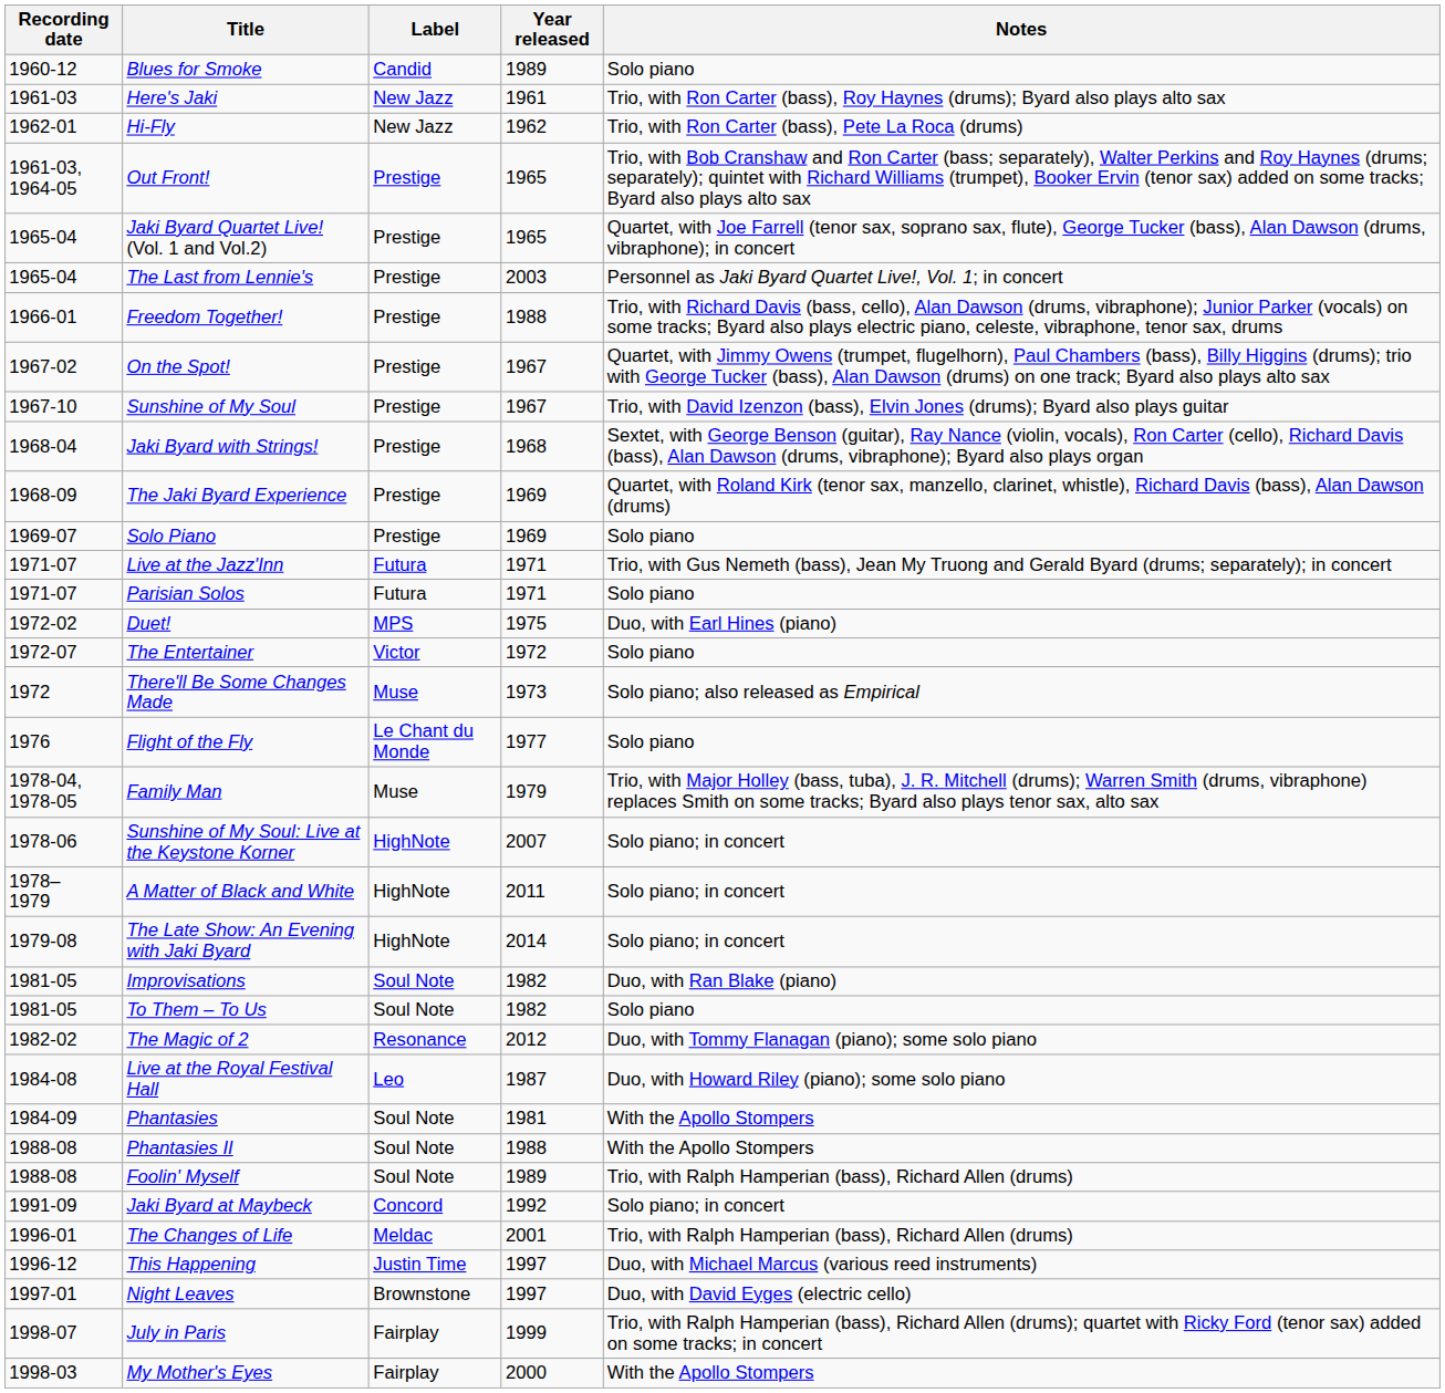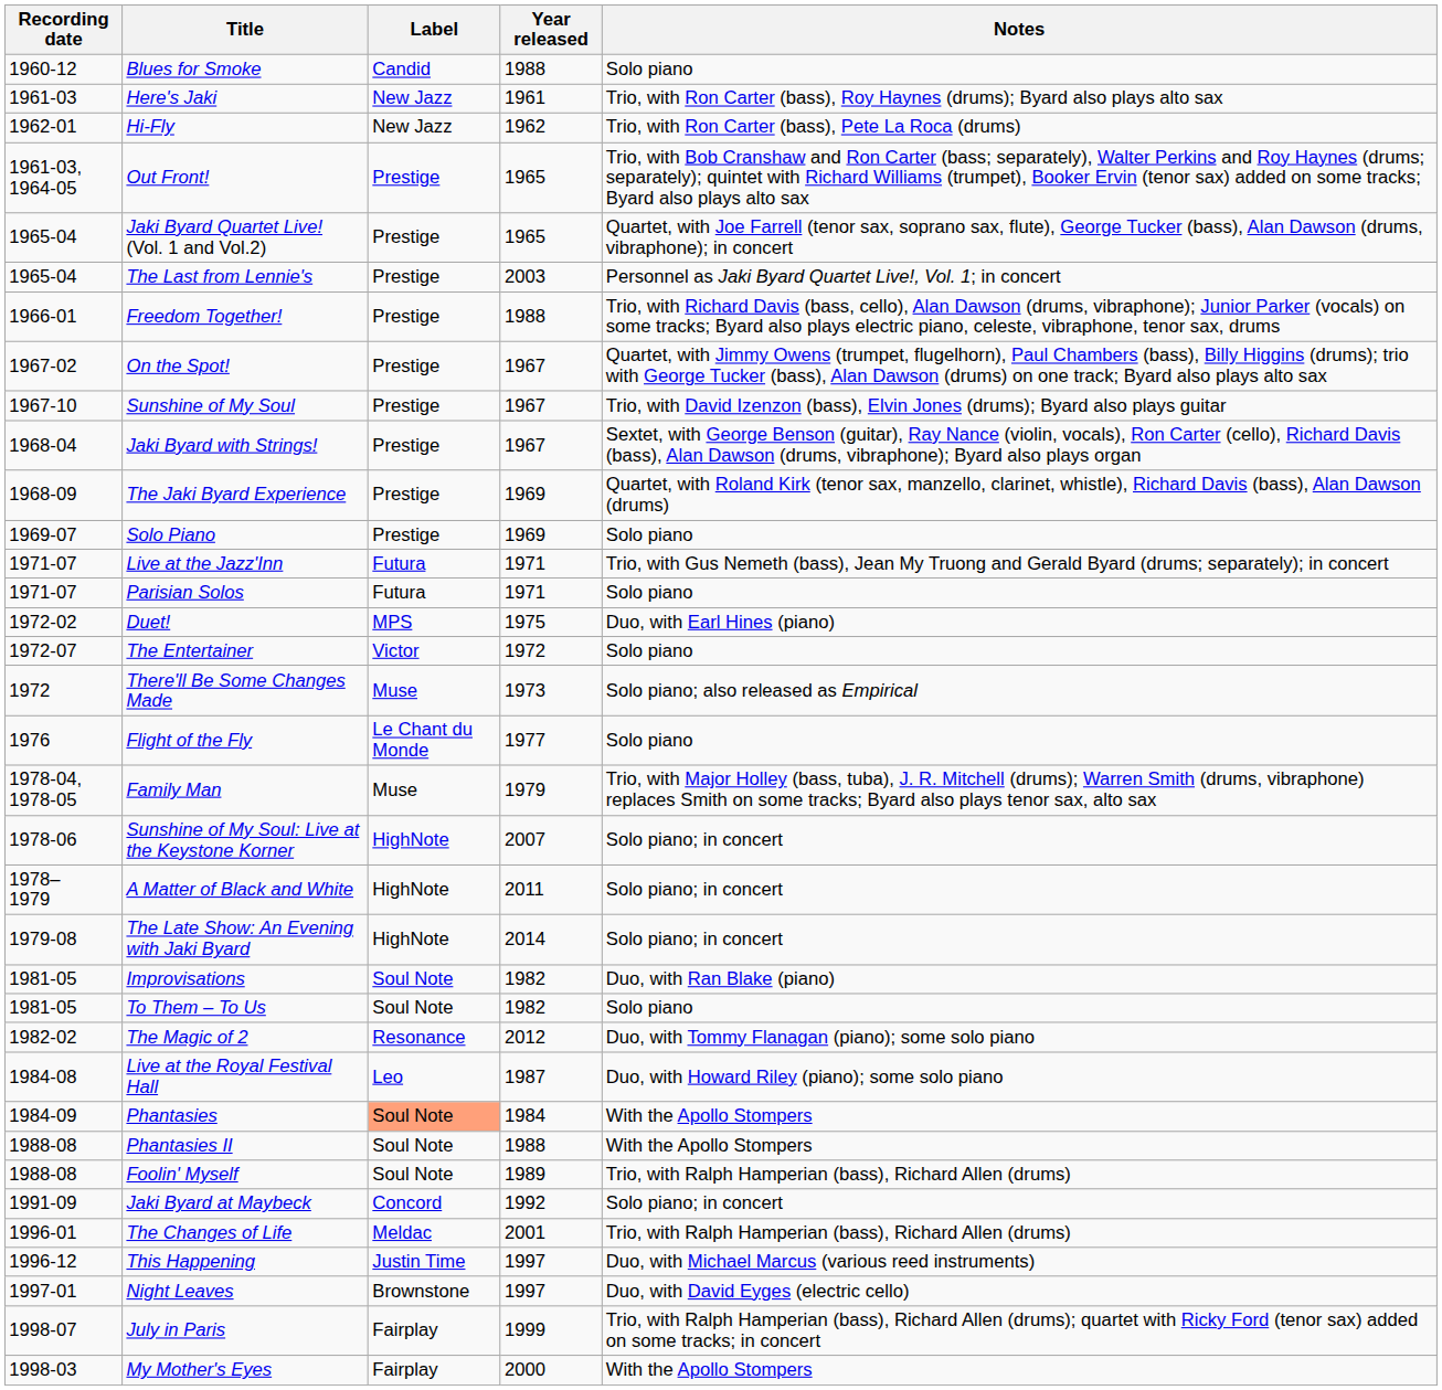Blues for Smoke | Year released: 1989 -> 1988
Jaki Byard with Strings! | Year released: 1968 -> 1967
Phantasies | Label: no background -> lightsalmon background
Phantasies | Year released: 1981 -> 1984
